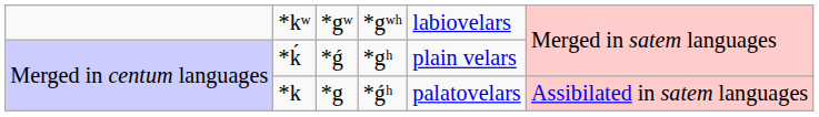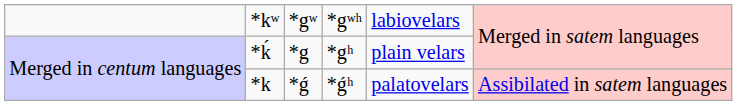*gʰ | column 3: *ǵ -> *g
*ǵʰ | column 3: *g -> *ǵ
